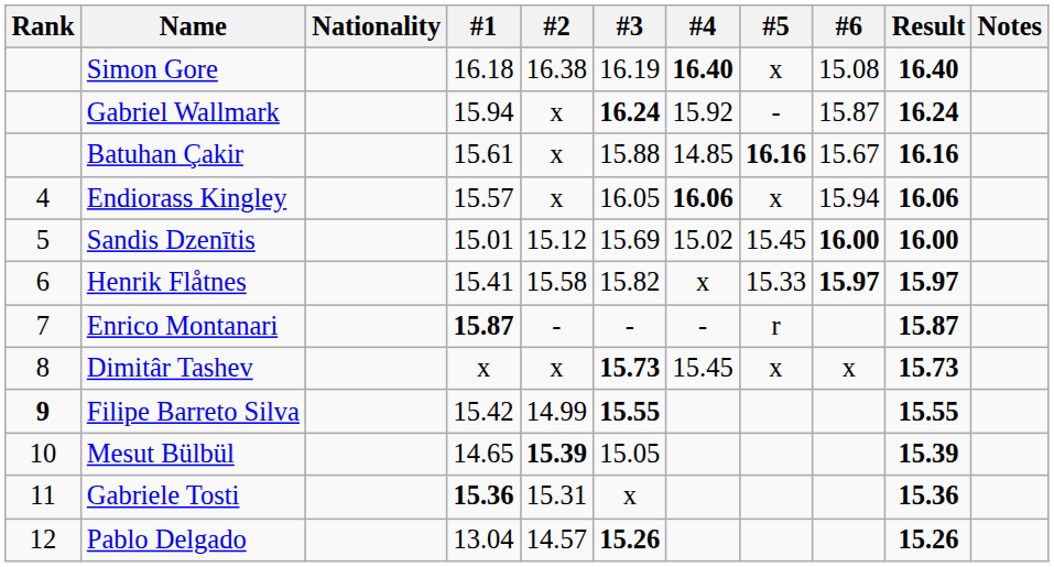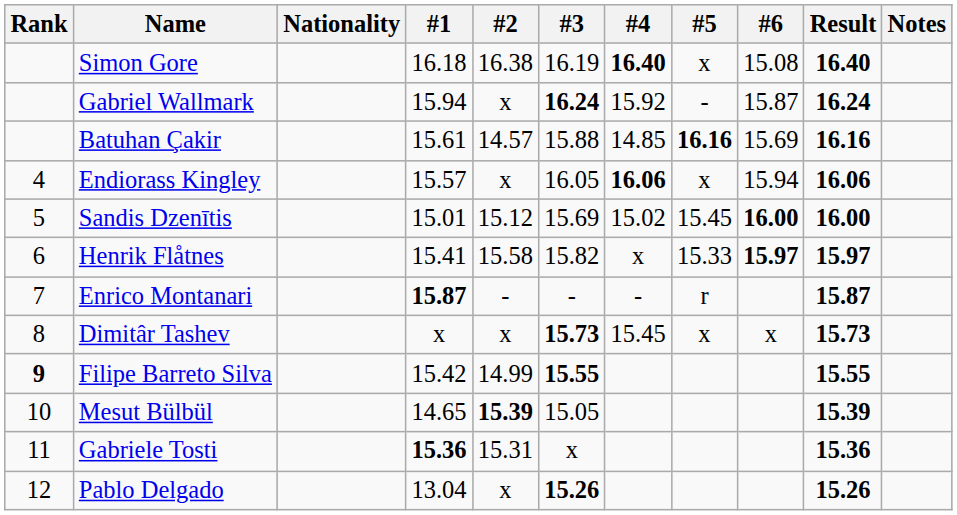Batuhan Çakir | #2: x -> 14.57
Batuhan Çakir | #6: 15.67 -> 15.69
Pablo Delgado | #2: 14.57 -> x
